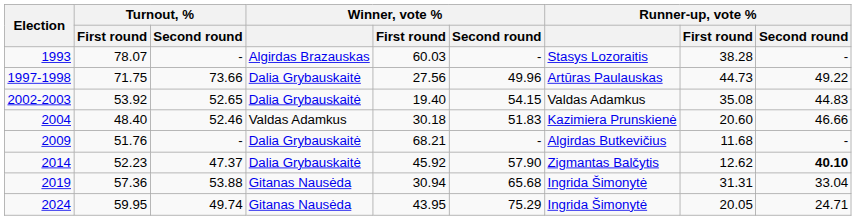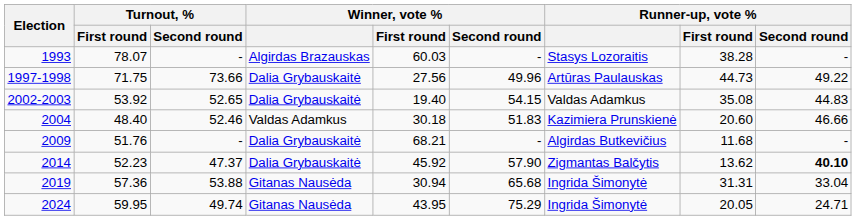2014 | Runner-up, vote % / First round: 12.62 -> 13.62
